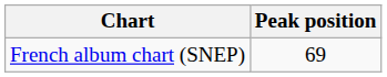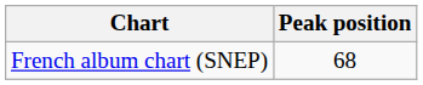French album chart (SNEP) | Peak position: 69 -> 68
